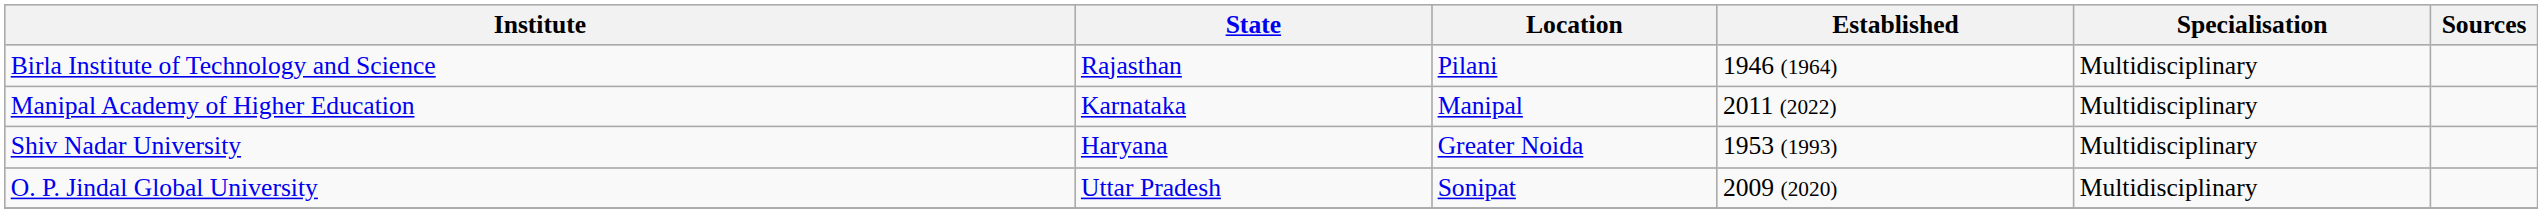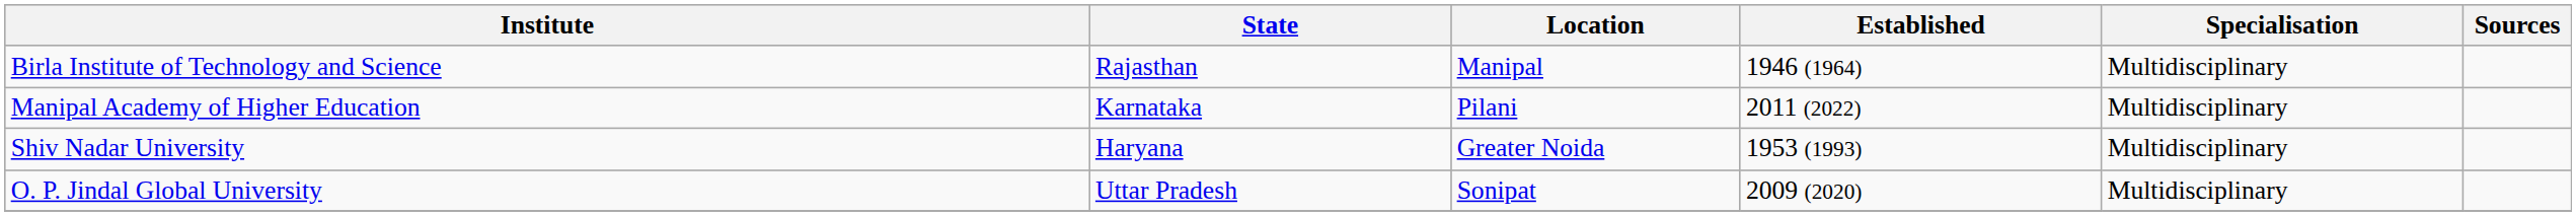Birla Institute of Technology and Science | Location: Pilani -> Manipal
Manipal Academy of Higher Education | Location: Manipal -> Pilani
